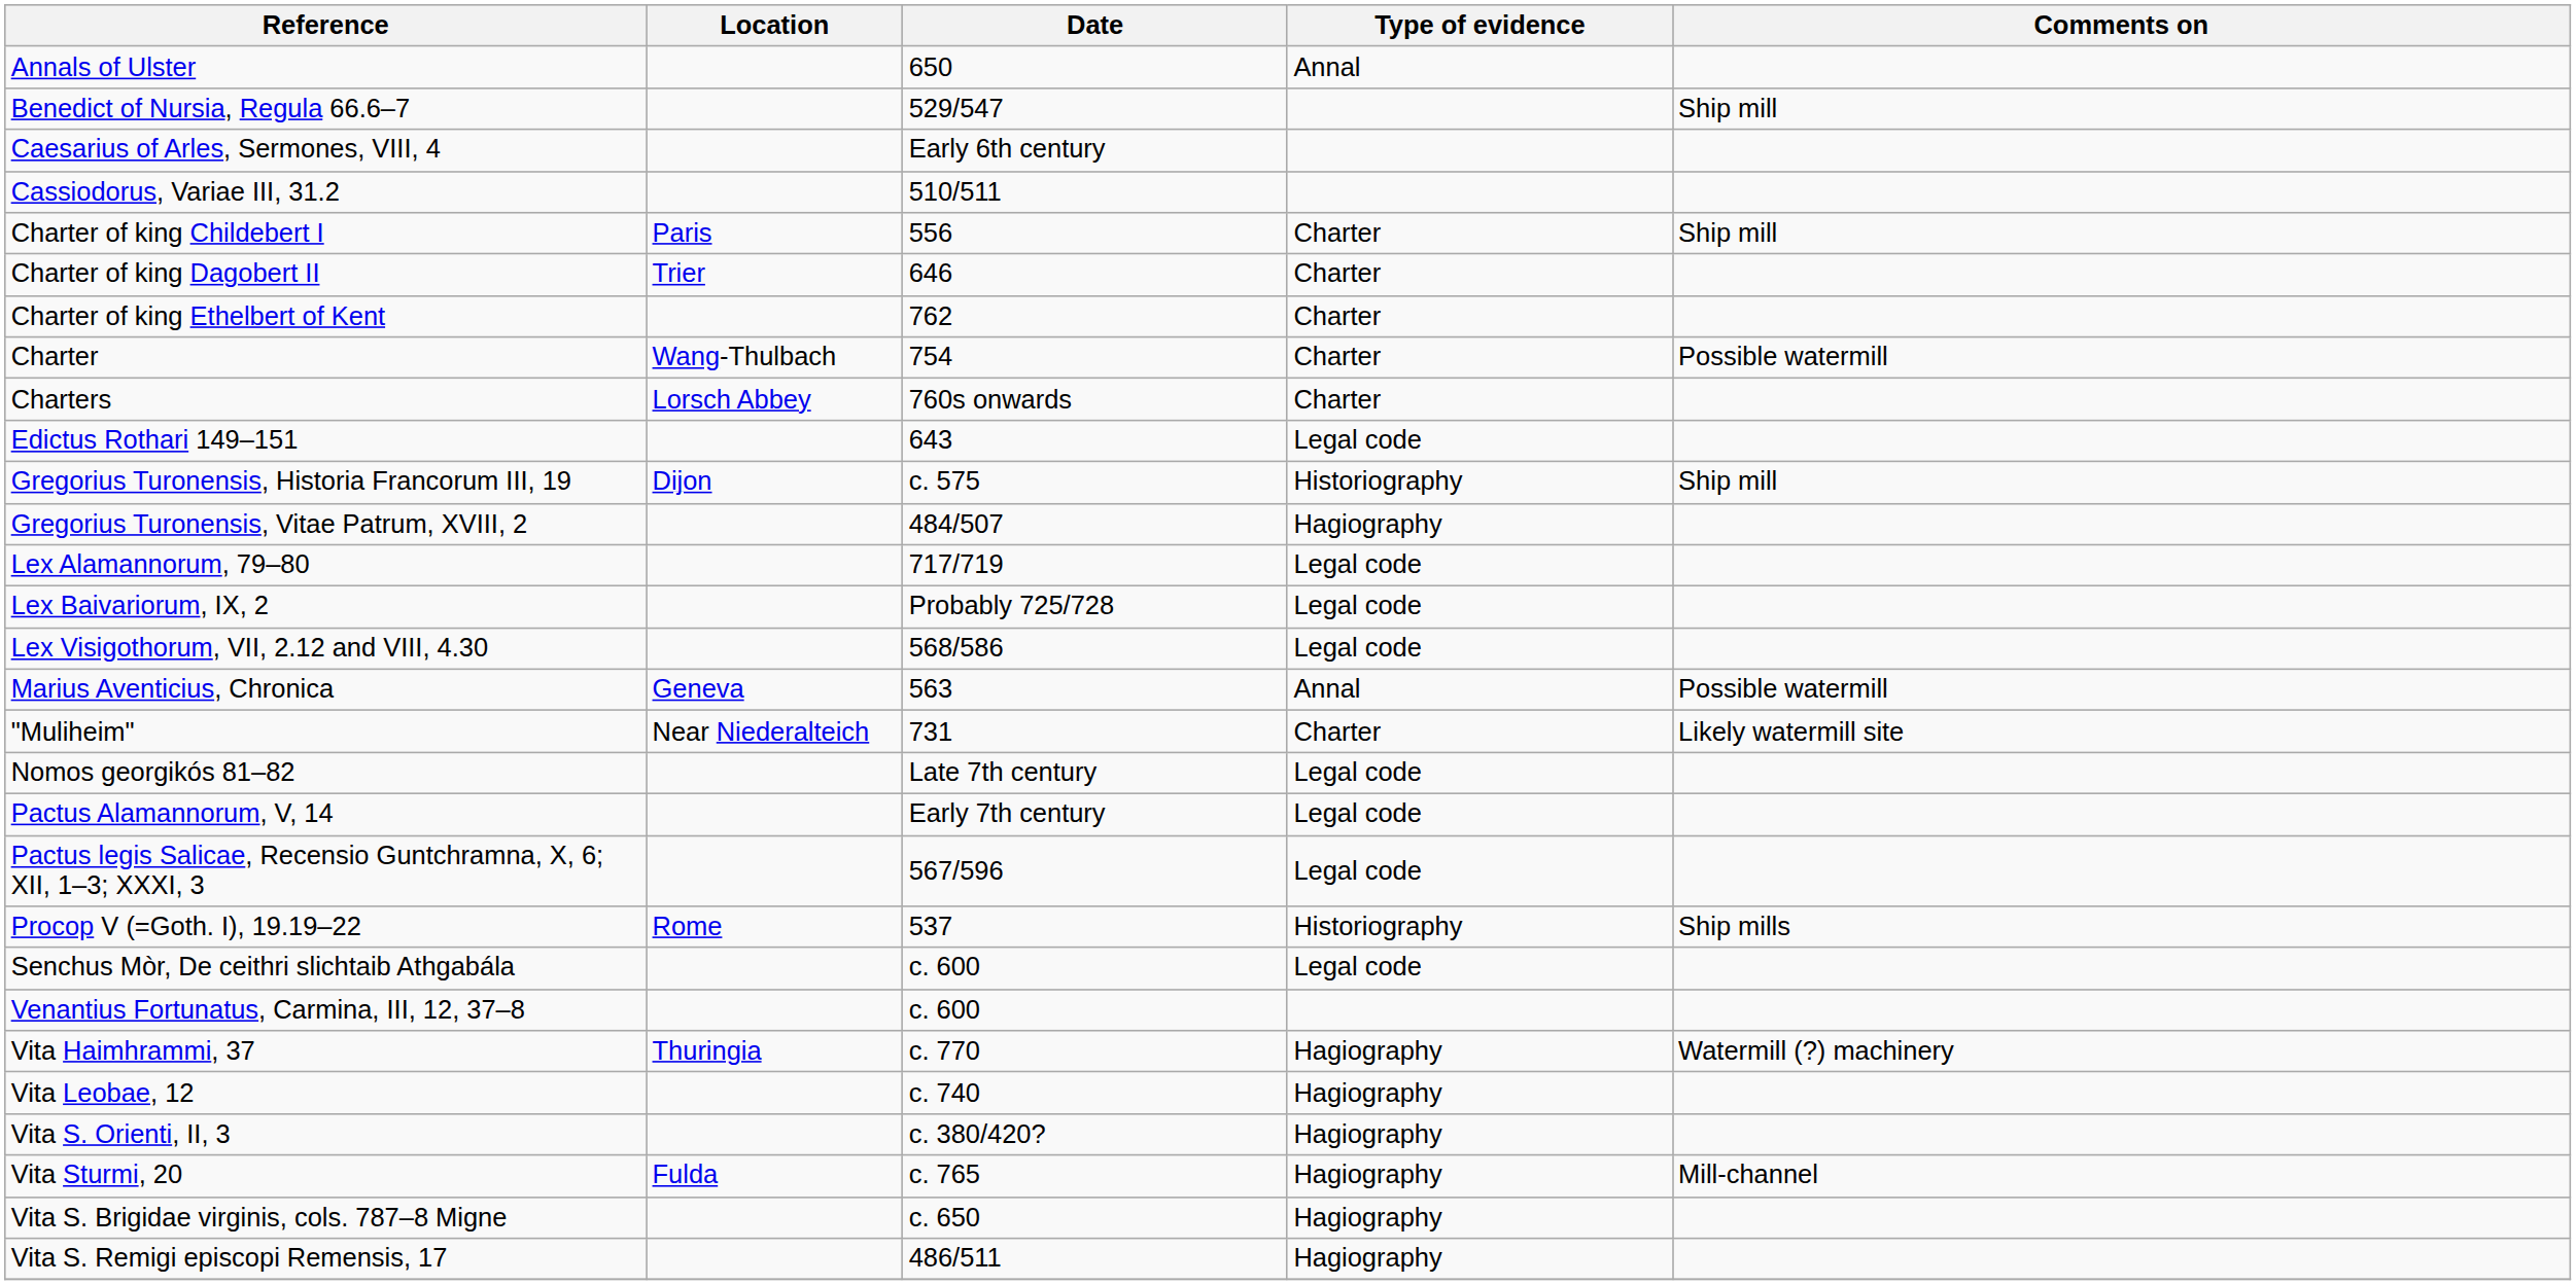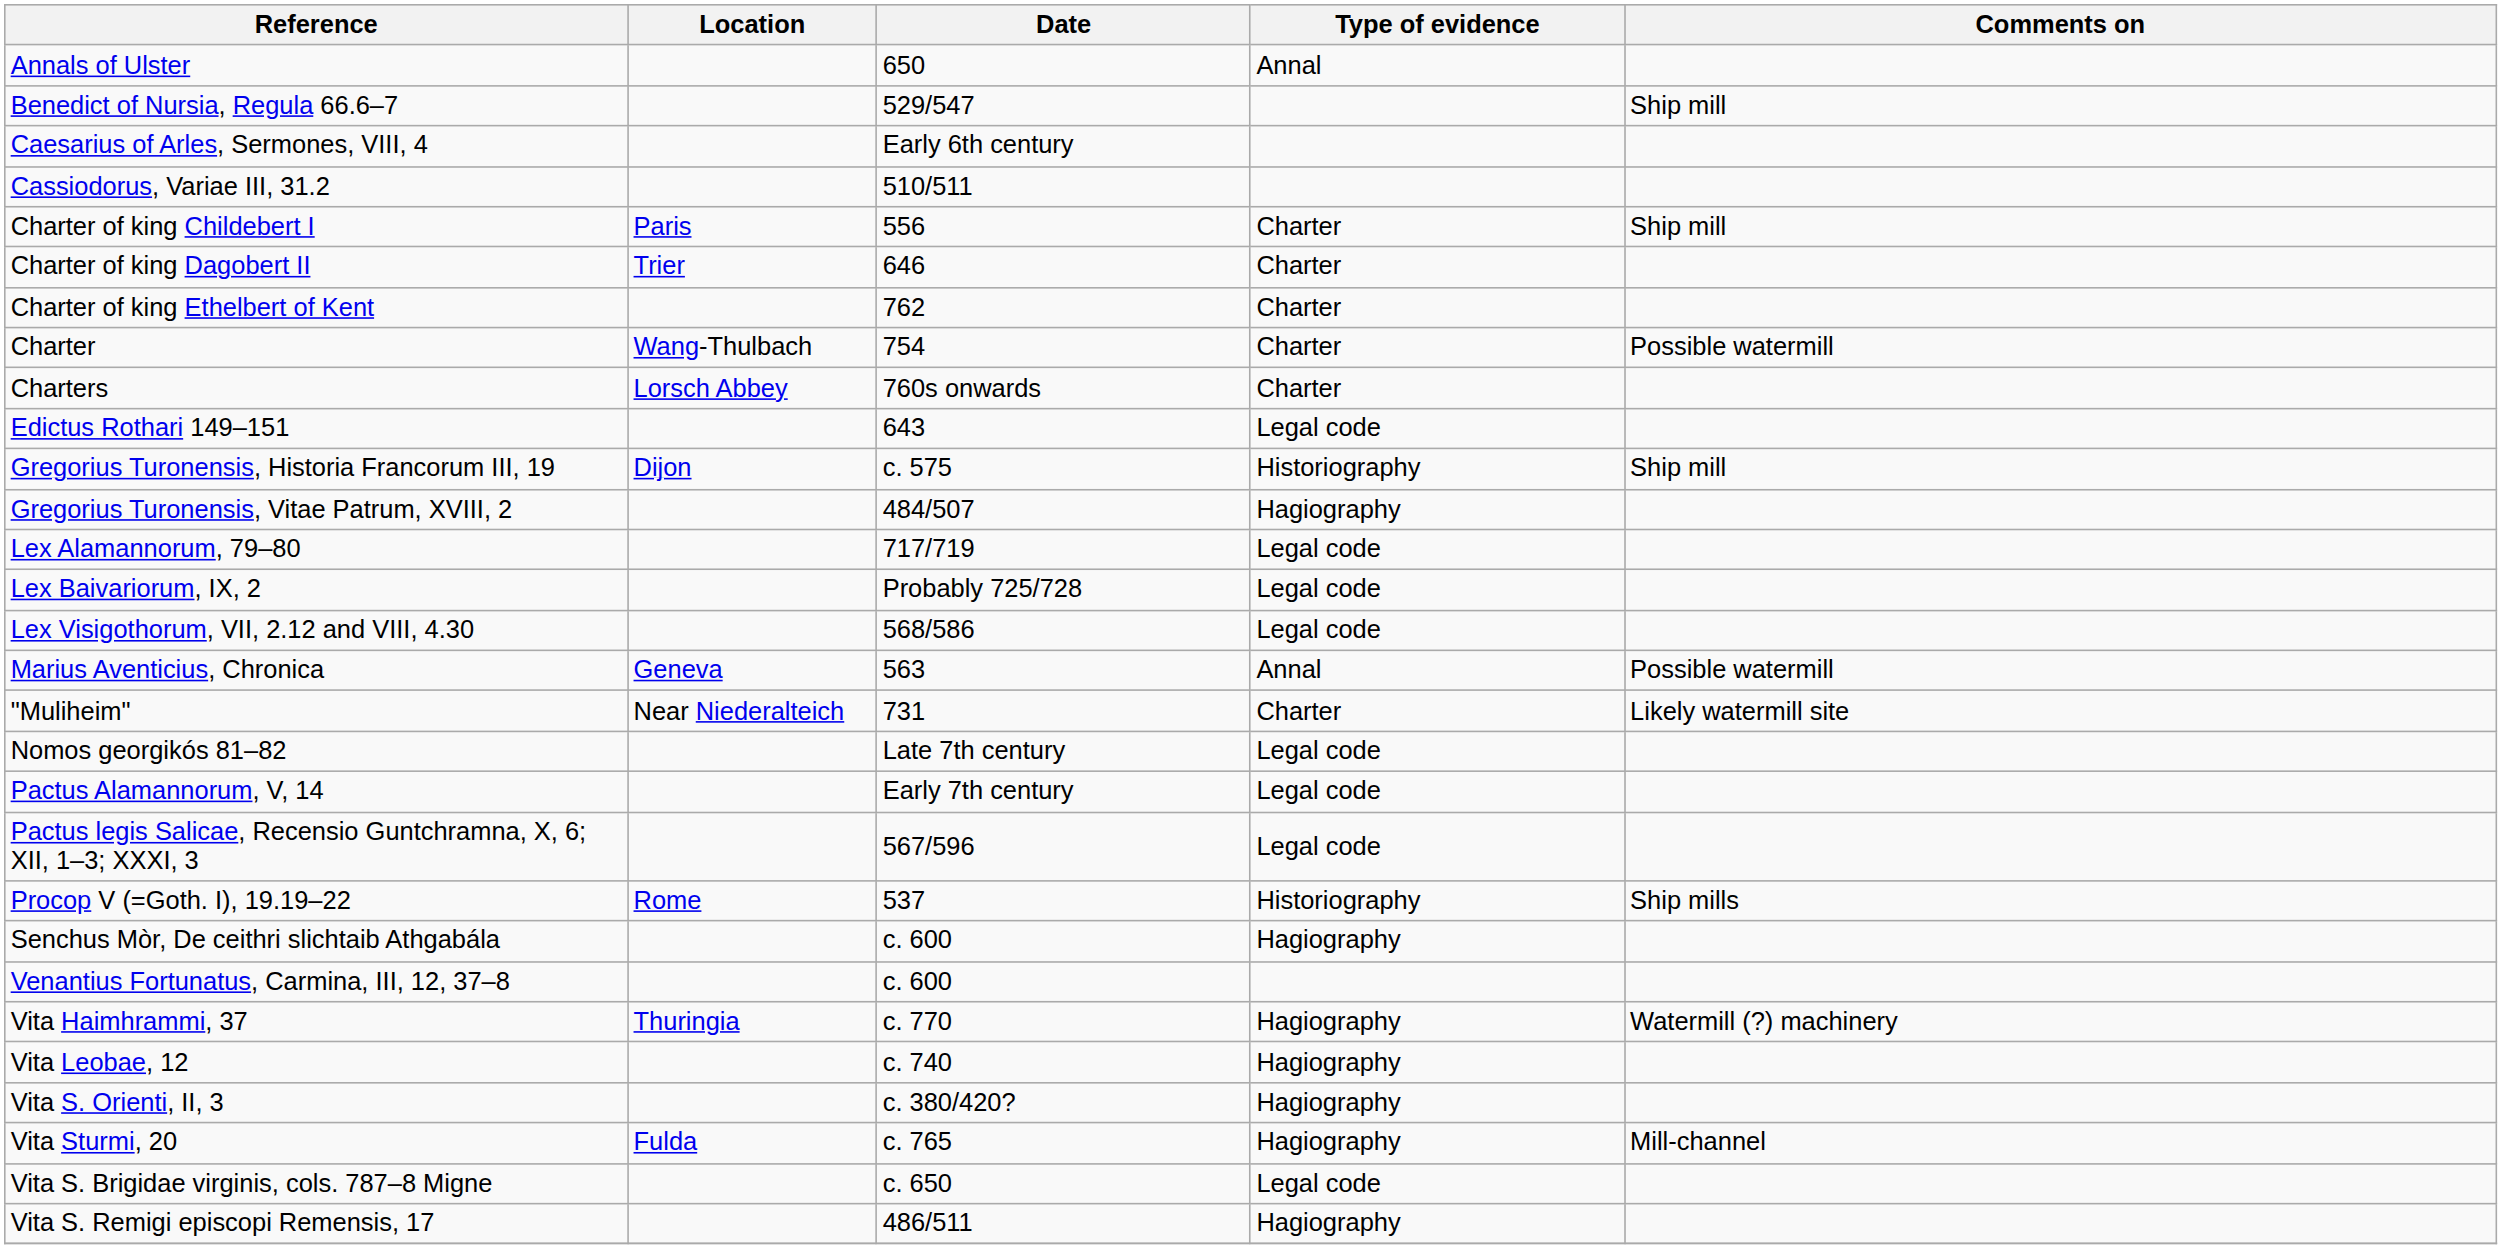Senchus Mòr, De ceithri slichtaib Athgabála | Type of evidence: Legal code -> Hagiography
Vita S. Brigidae virginis, cols. 787–8 Migne | Type of evidence: Hagiography -> Legal code
